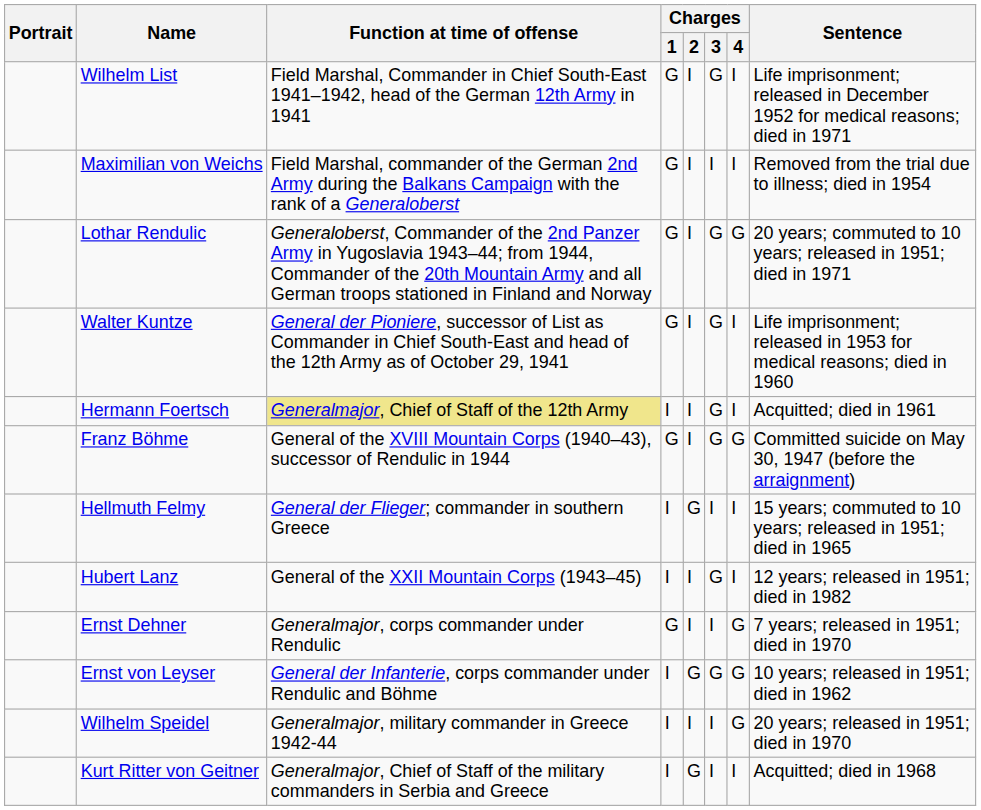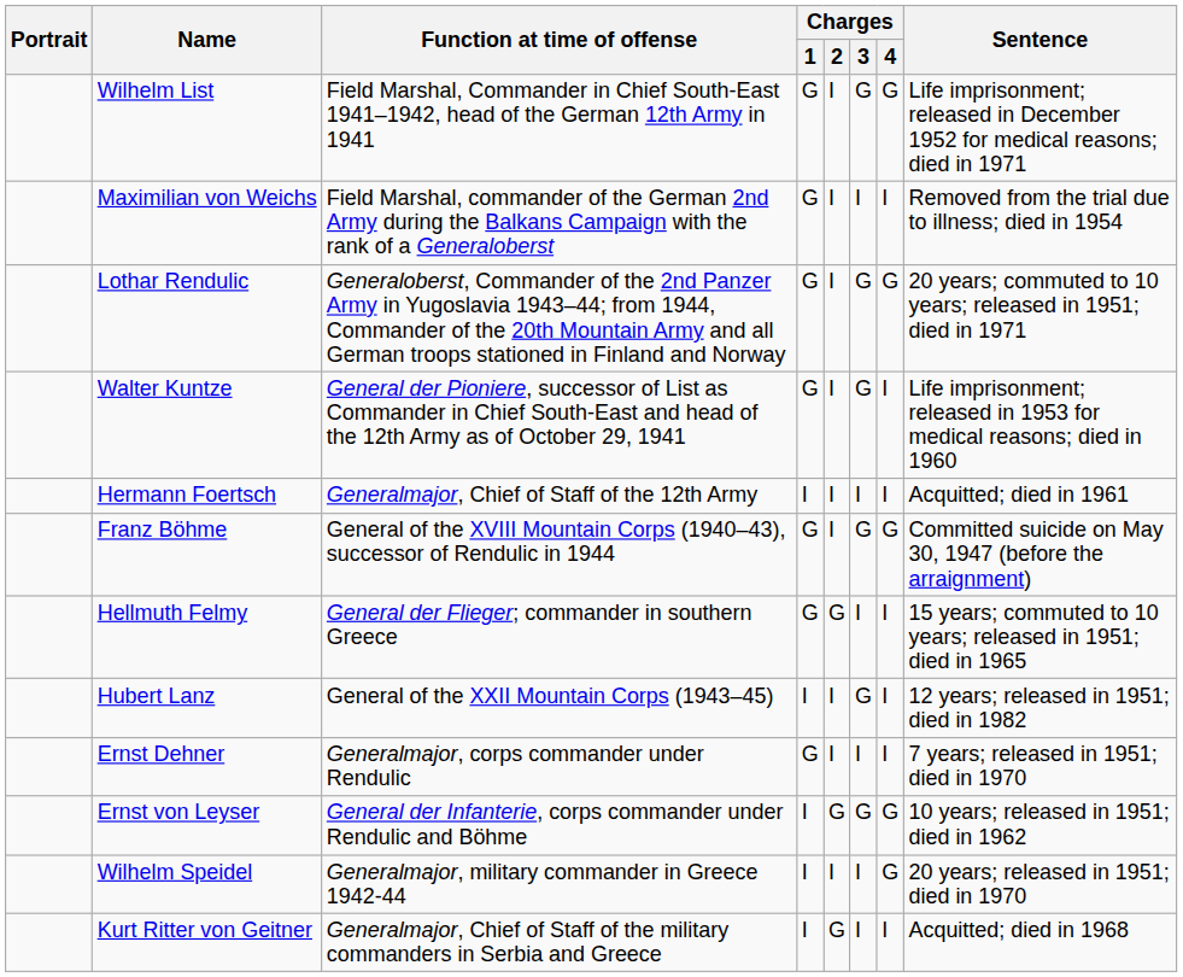Wilhelm List | Charges / 4: I -> G
Hermann Foertsch | Function at time of offense: khaki background -> no background
Hermann Foertsch | Charges / 3: G -> I
Hellmuth Felmy | Charges / 1: I -> G
Ernst Dehner | Charges / 4: G -> I
